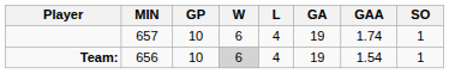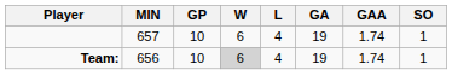Team: | GAA: 1.54 -> 1.74
